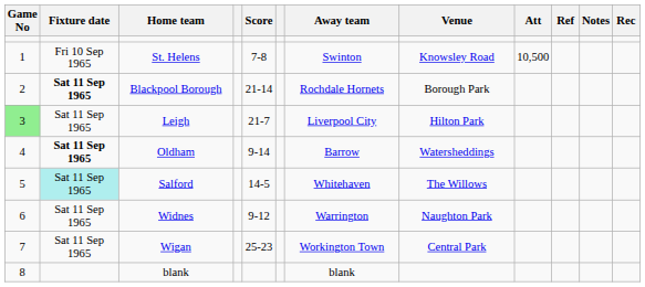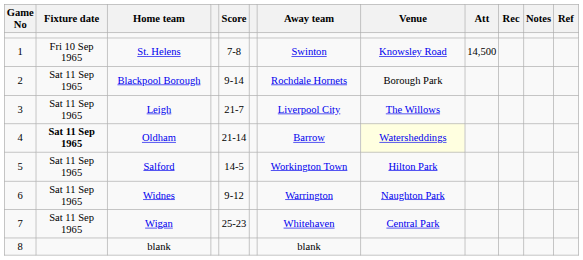columns swapped: Rec <-> Ref
St. Helens | Att: 10,500 -> 14,500
Blackpool Borough | Fixture date: bold -> normal
Blackpool Borough | Score: 21-14 -> 9-14
Leigh | Game No: lightgreen background -> no background
Leigh | Venue: Hilton Park -> The Willows
Oldham | Score: 9-14 -> 21-14
Oldham | Venue: no background -> lightyellow background
Salford | Fixture date: paleturquoise background -> no background
Salford | Away team: Whitehaven -> Workington Town
Salford | Venue: The Willows -> Hilton Park
Wigan | Away team: Workington Town -> Whitehaven
